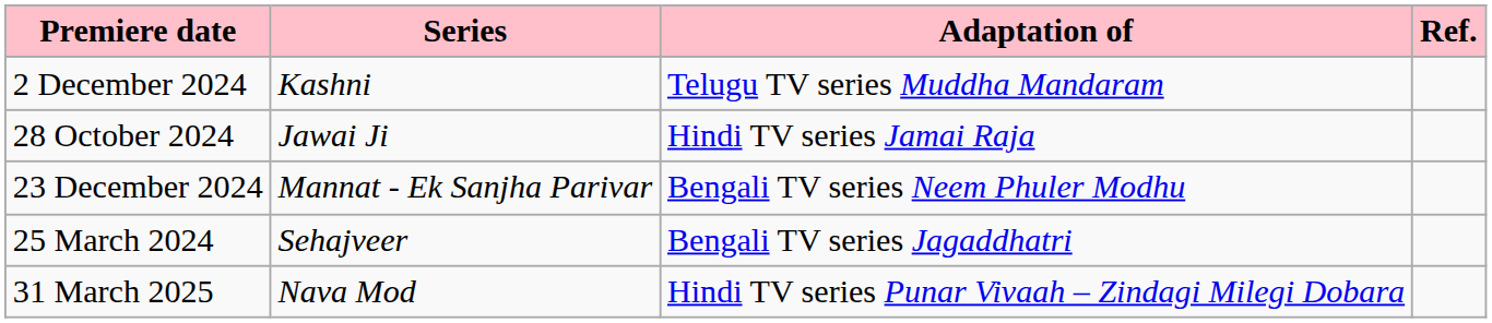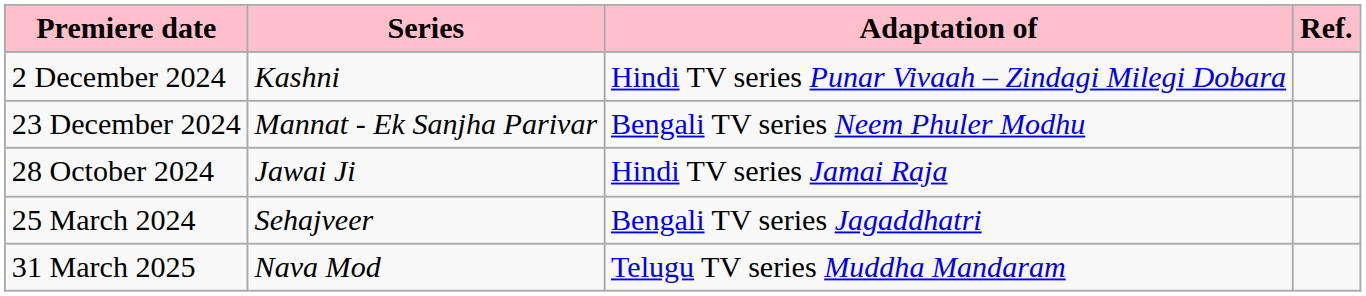2 December 2024 | Adaptation of: Telugu TV series Muddha Mandaram -> Hindi TV series Punar Vivaah – Zindagi Milegi Dobara
rows swapped: 28 October 2024 <-> 23 December 2024
31 March 2025 | Adaptation of: Hindi TV series Punar Vivaah – Zindagi Milegi Dobara -> Telugu TV series Muddha Mandaram
